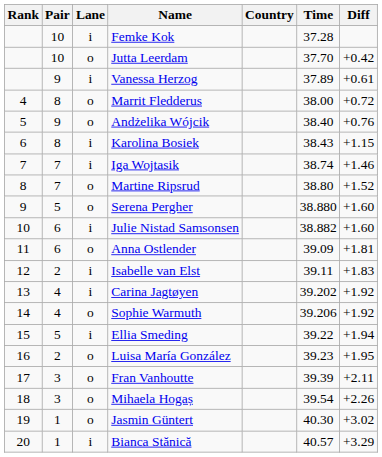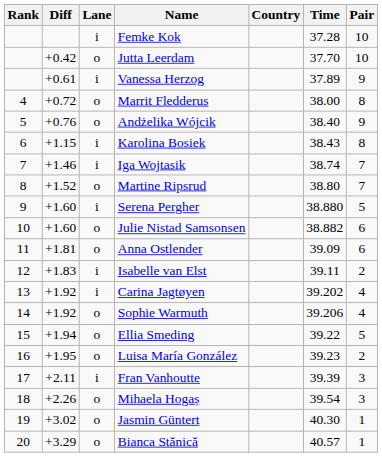columns swapped: Pair <-> Diff
Serena Pergher | Lane: o -> i
Julie Nistad Samsonsen | Lane: i -> o
Ellia Smeding | Lane: i -> o
Fran Vanhoutte | Lane: o -> i
Bianca Stănică | Lane: i -> o
